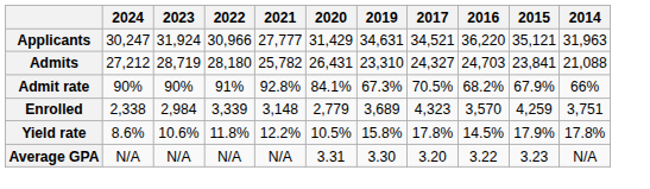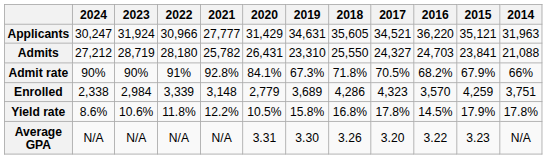+ column: 2018 | 35,605 | 25,550 | 71.8% | 4,286 | 16.8% | 3.26
